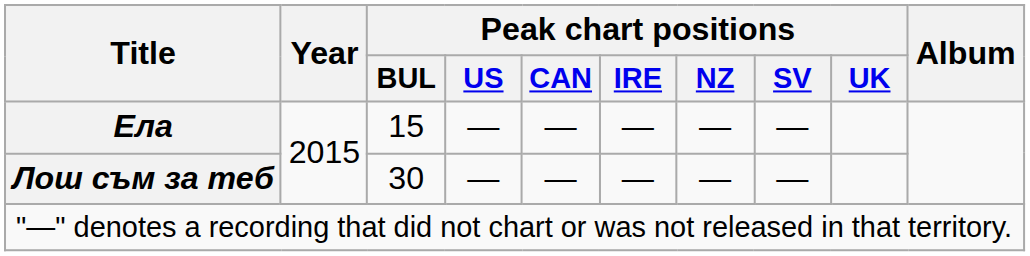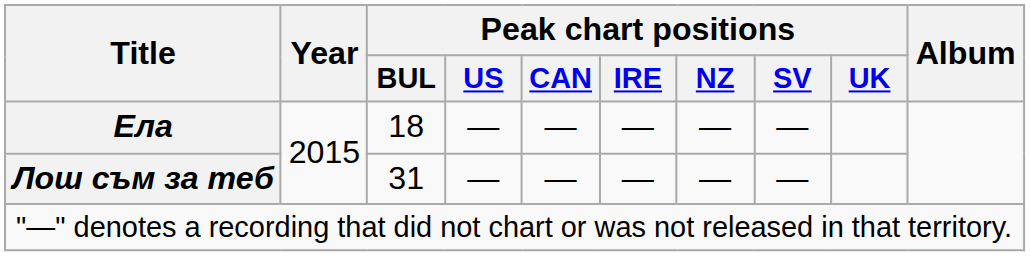Ела | Peak chart positions / BUL: 15 -> 18
Лош съм за теб | Peak chart positions / BUL: 30 -> 31
